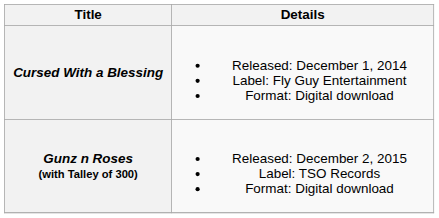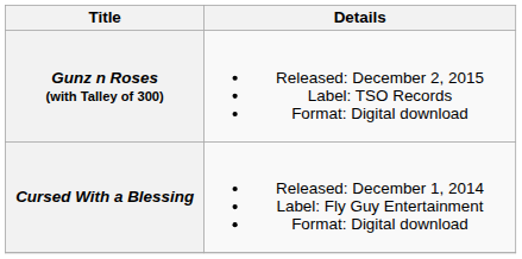rows swapped: Cursed With a Blessing <-> Gunz n Roses (with Talley of 300)
